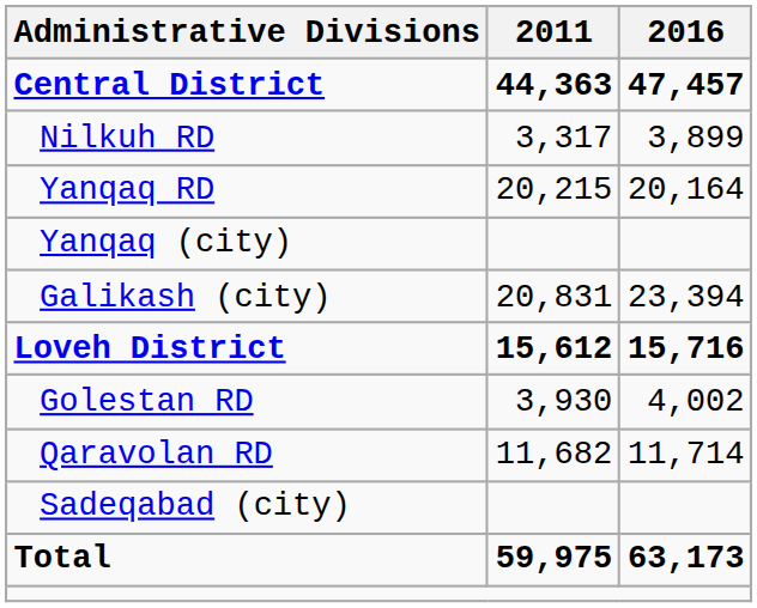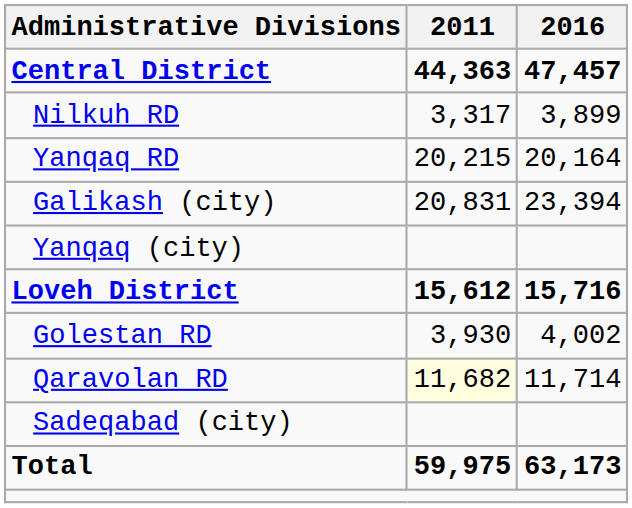rows swapped: Galikash (city) <-> Yanqaq (city)
Qaravolan RD | 2011: no background -> lightyellow background
